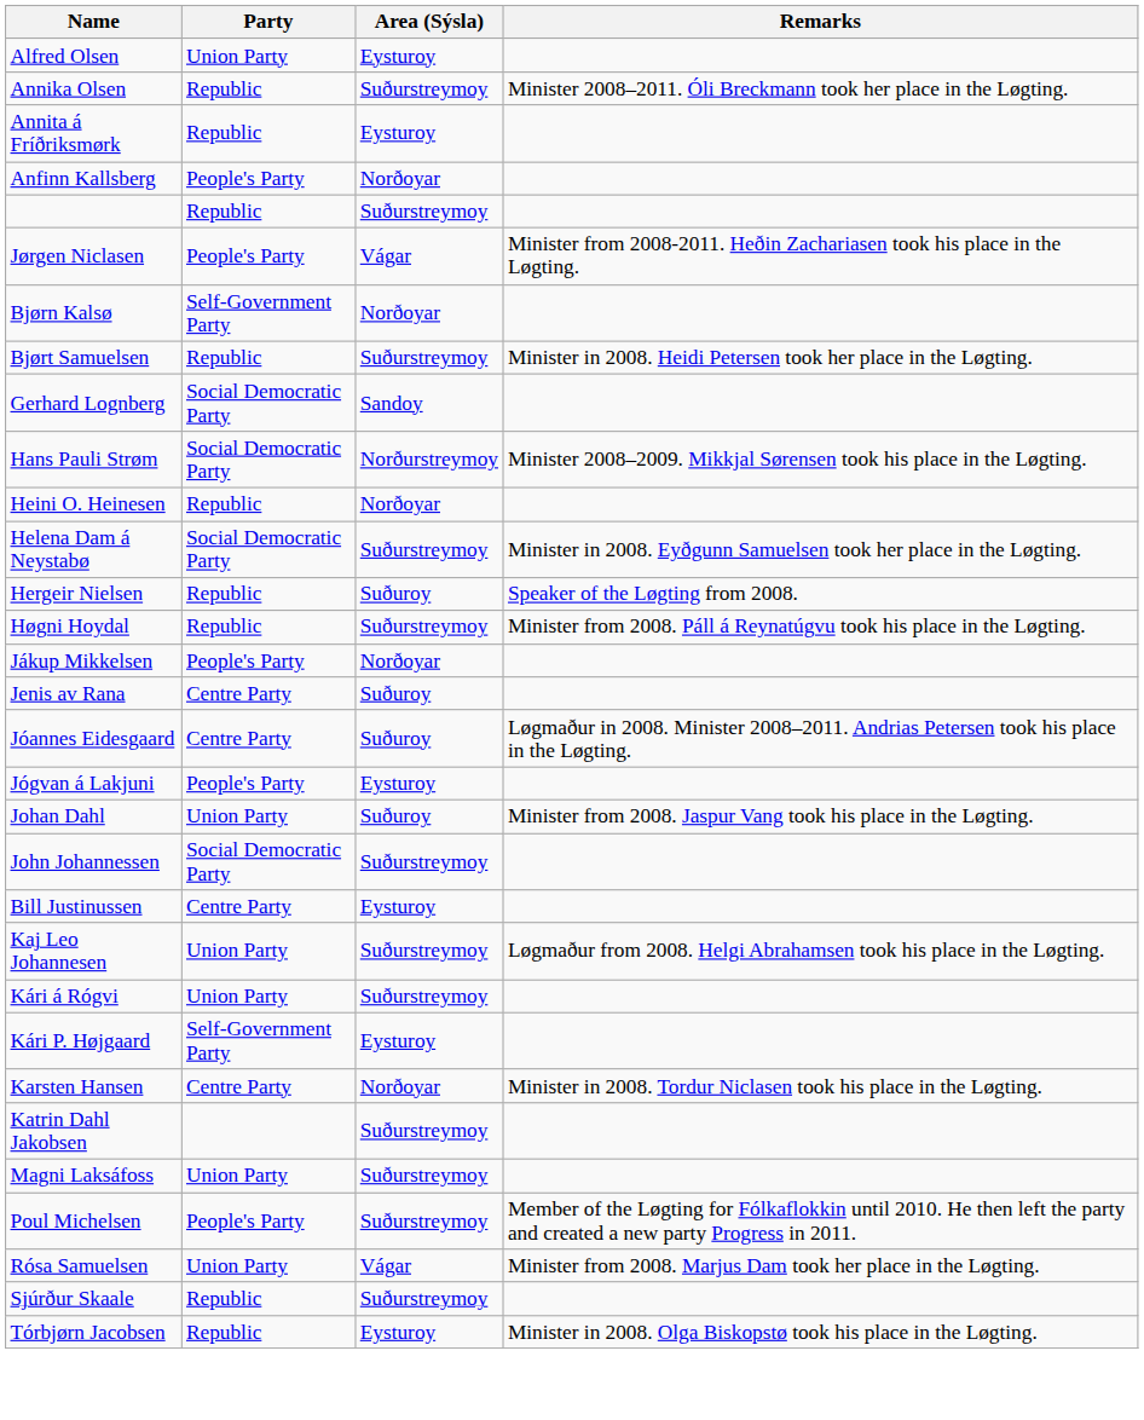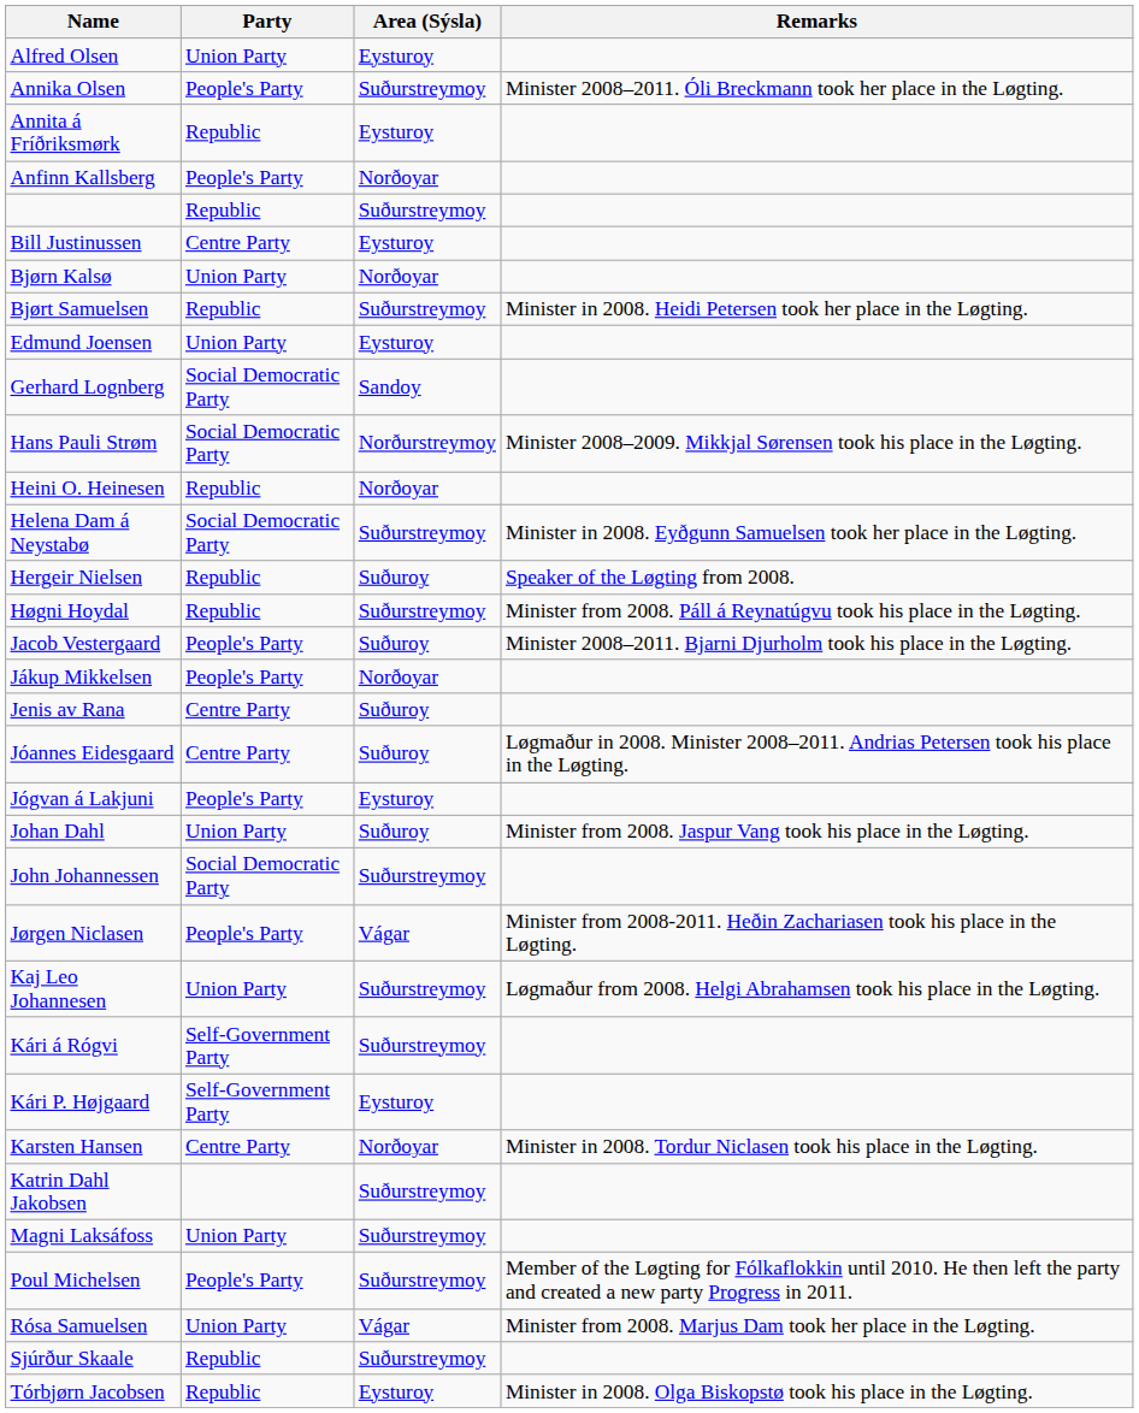Annika Olsen | Party: Republic -> People's Party
rows swapped: Bill Justinussen <-> Jørgen Niclasen
Bjørn Kalsø | Party: Self-Government Party -> Union Party
+ row: Edmund Joensen | Union Party | Eysturoy
+ row: Jacob Vestergaard | People's Party | Suðuroy | Minister 2008–2011. Bjarni Djurholm took his place in the Løgting.
Kári á Rógvi | Party: Union Party -> Self-Government Party
